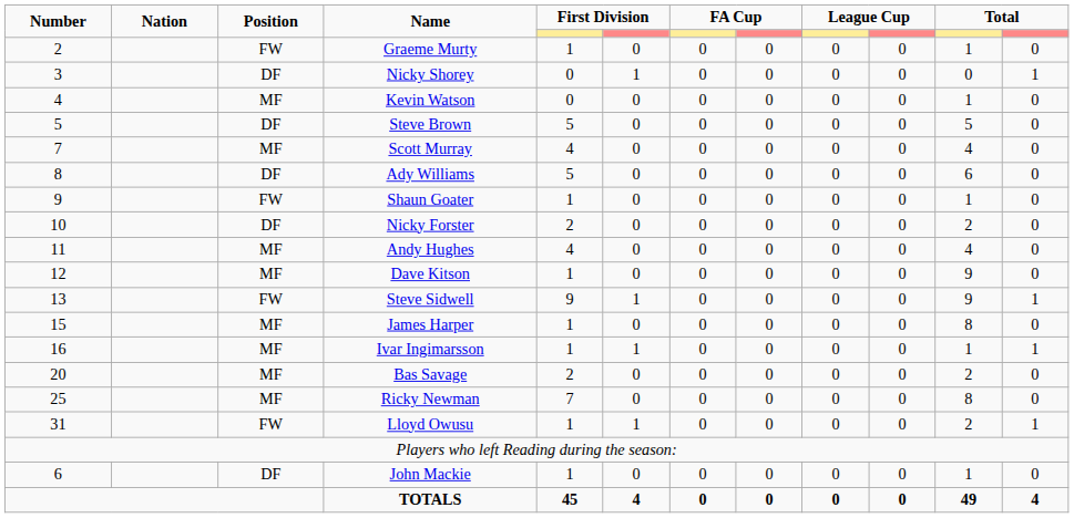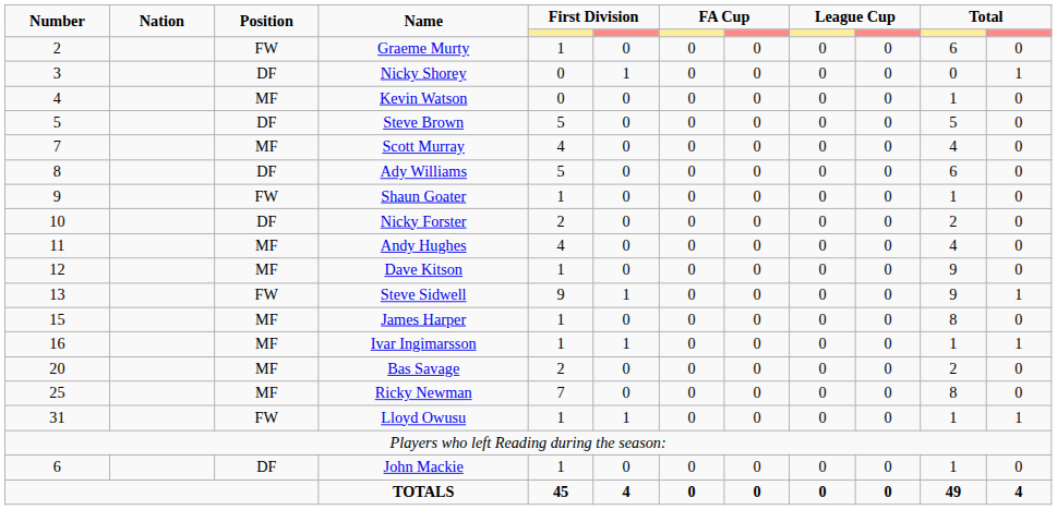Graeme Murty | column 11: 1 -> 6
Lloyd Owusu | column 11: 2 -> 1
